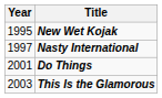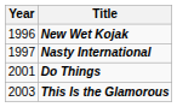New Wet Kojak | Year: 1995 -> 1996
